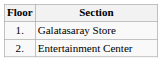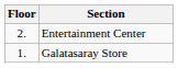rows swapped: Galatasaray Store <-> Entertainment Center
